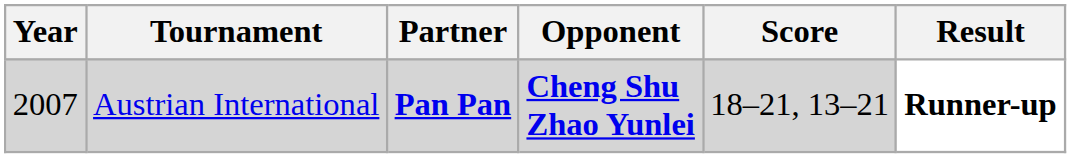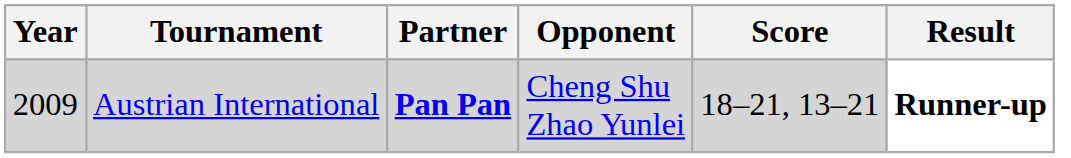Austrian International | Year: 2007 -> 2009
Austrian International | Opponent: bold -> normal
